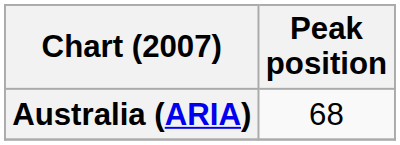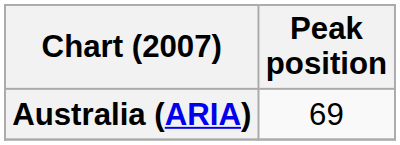Australia (ARIA) | Peak position: 68 -> 69
